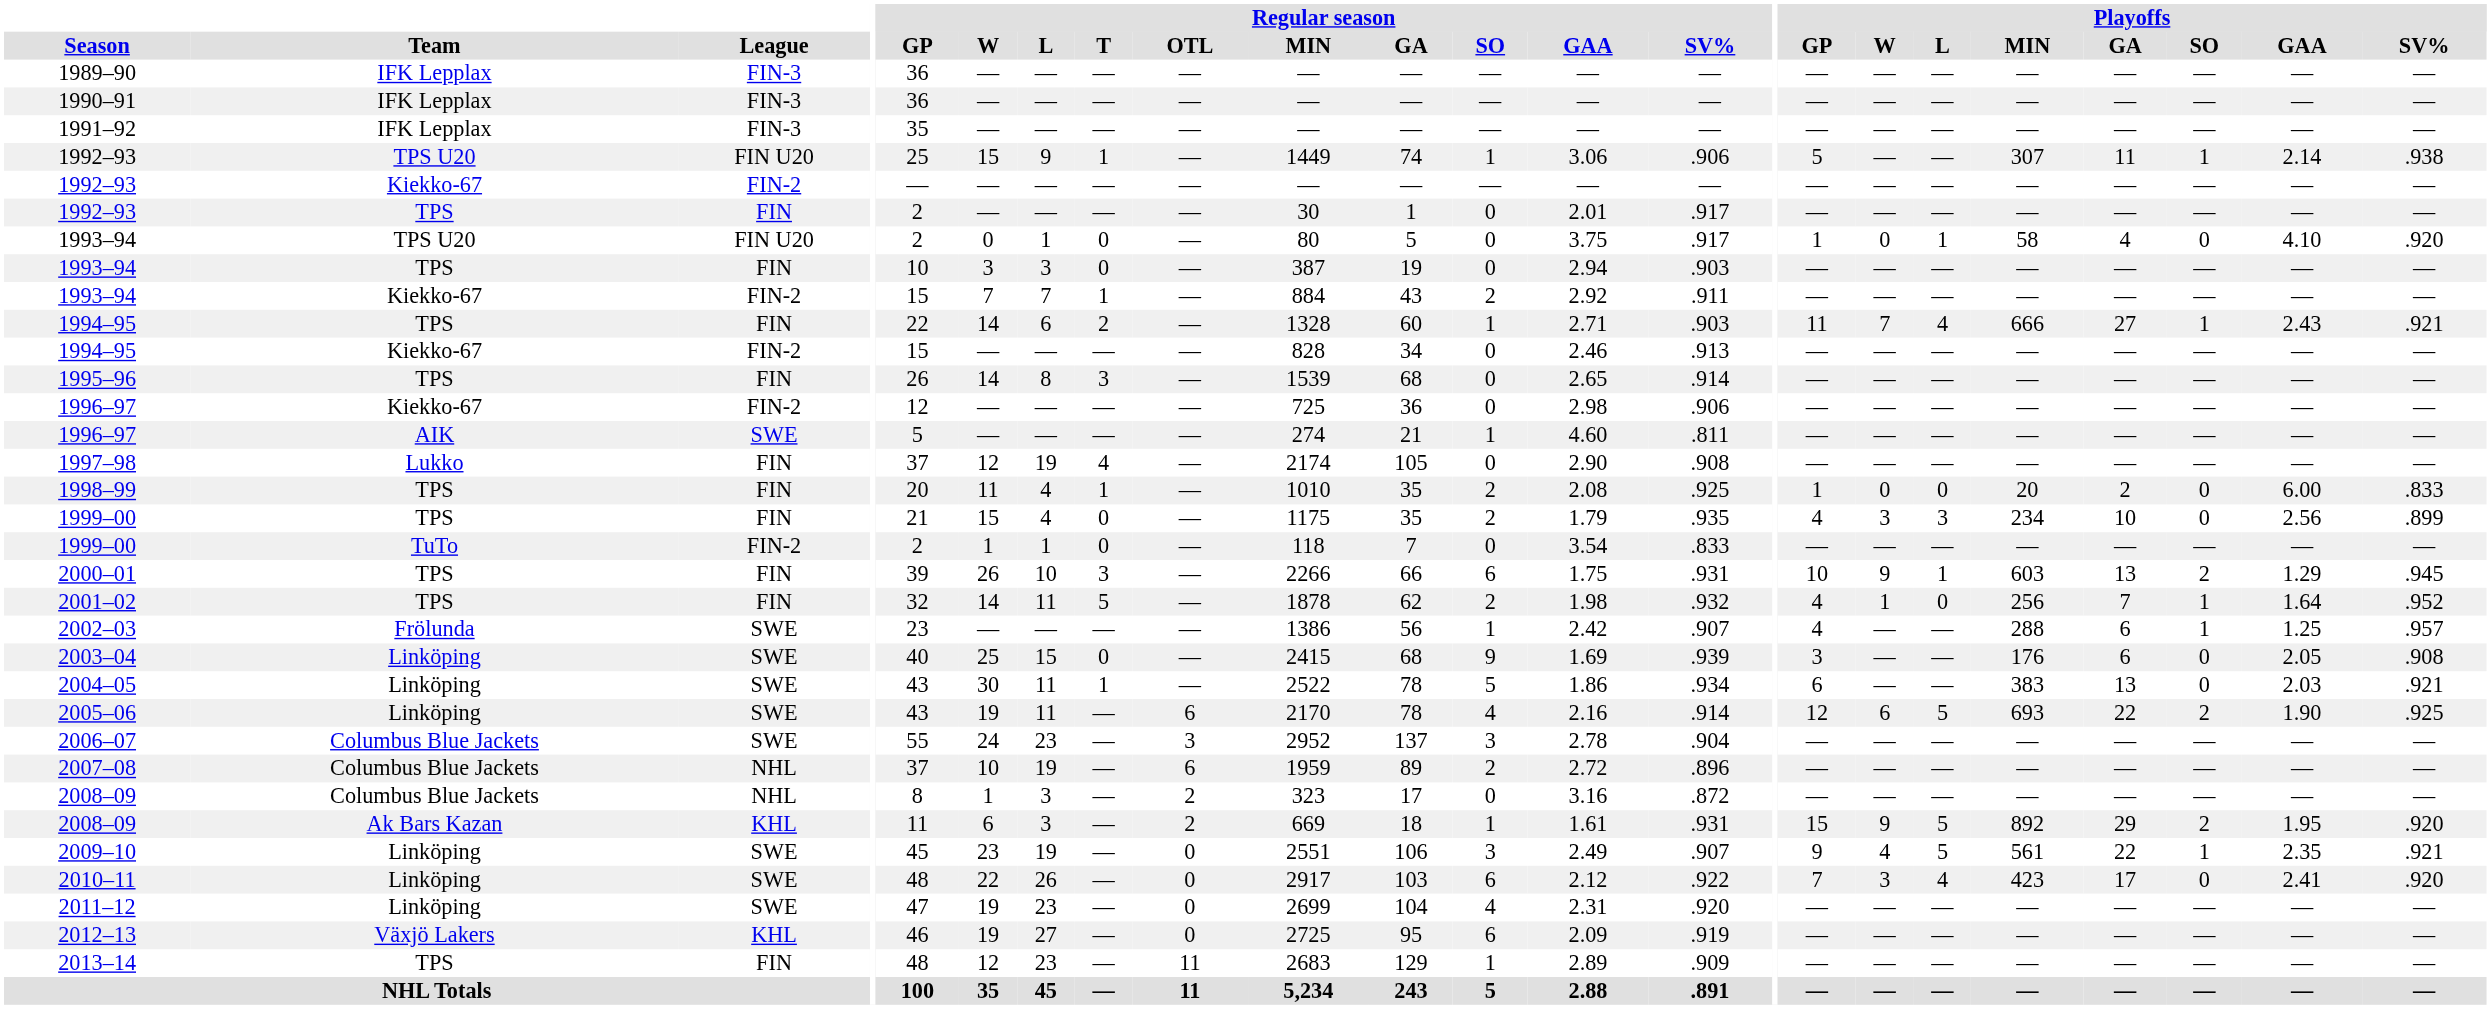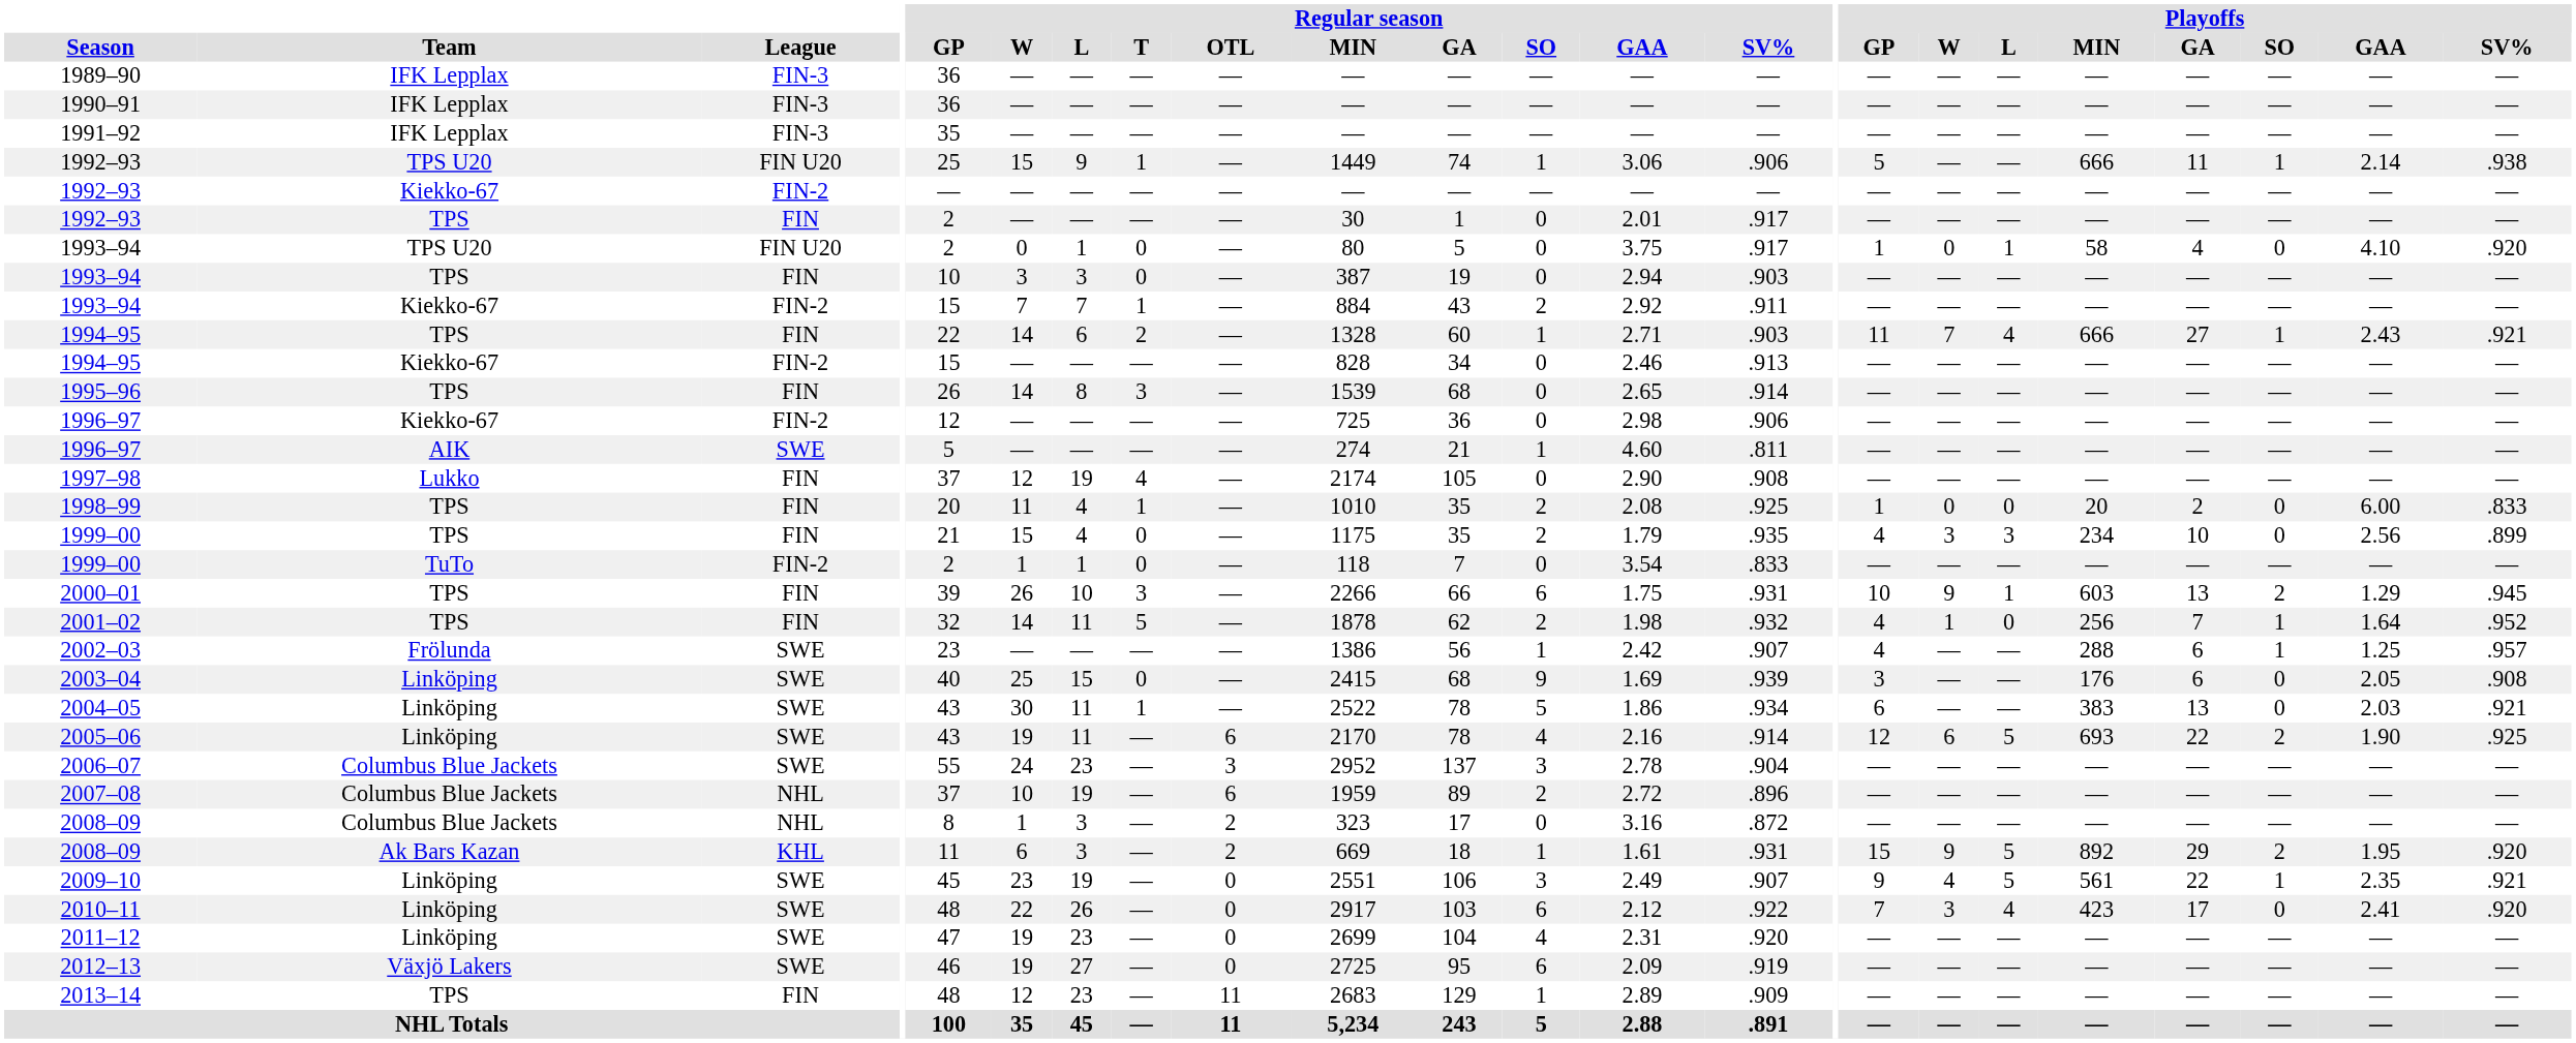1992–93 / TPS U20 | Playoffs / MIN: 307 -> 666
2012–13 | League: KHL -> SWE
